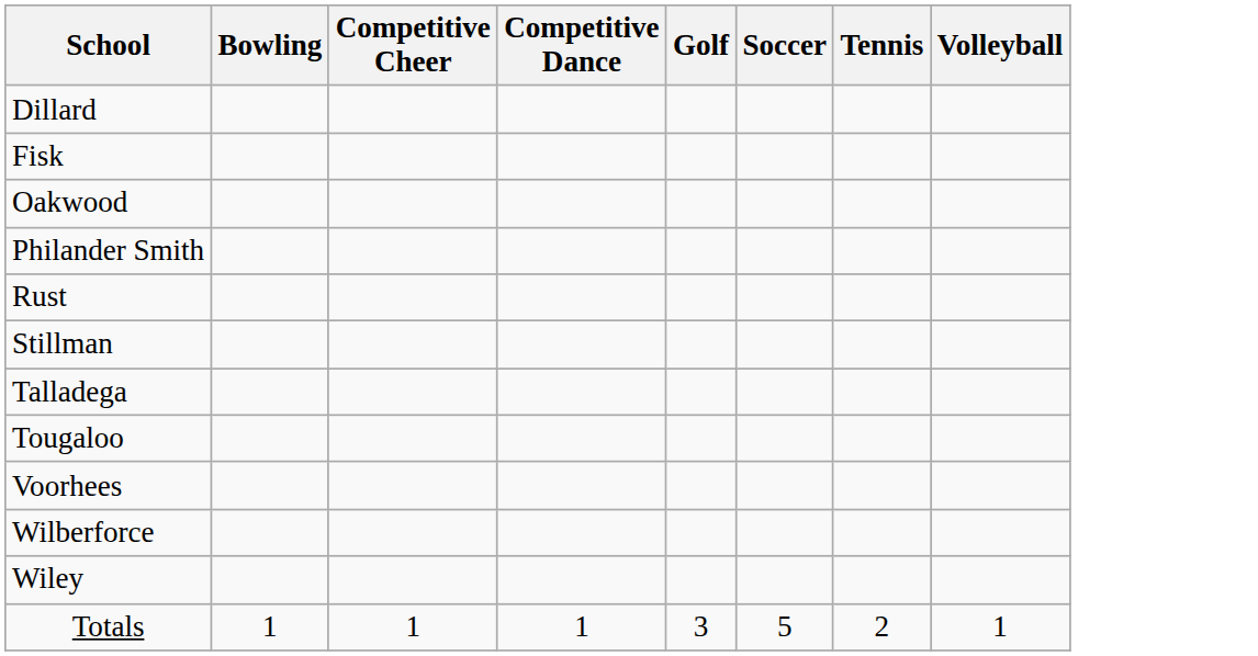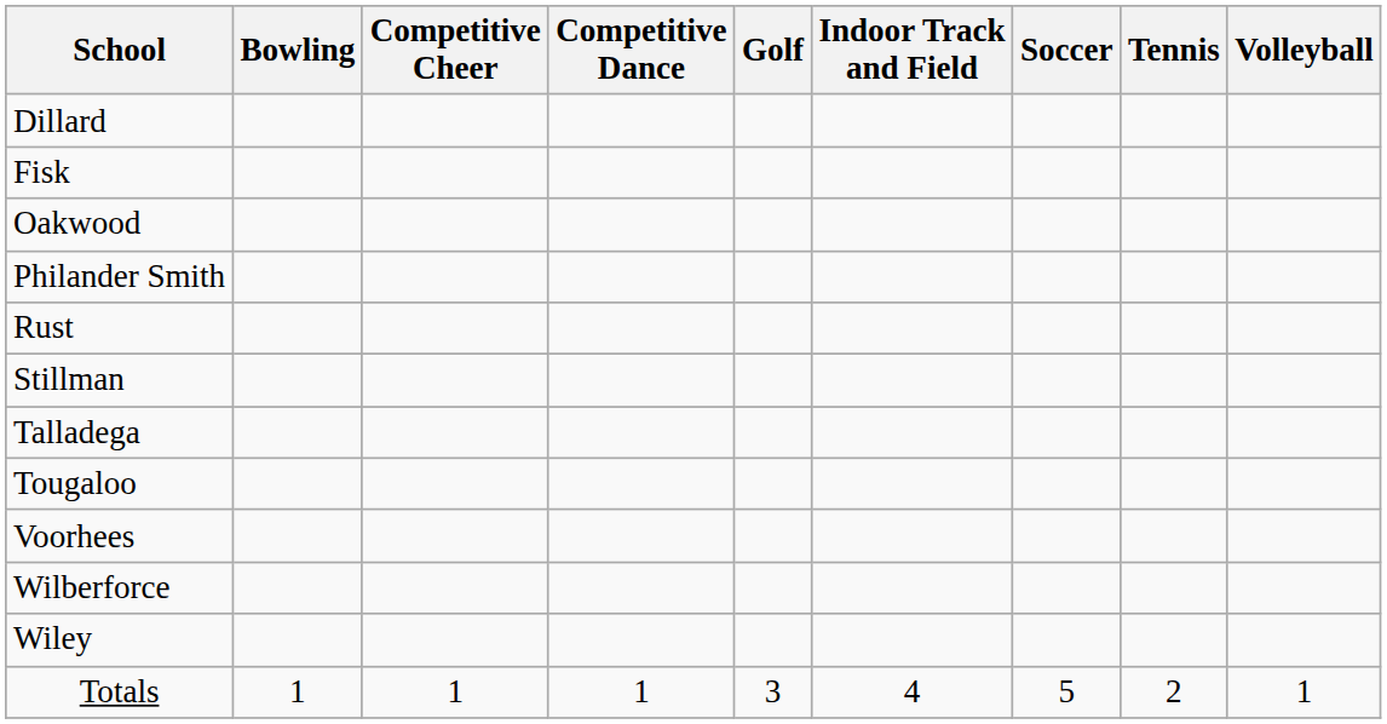+ column: Indoor Track and Field | 4
